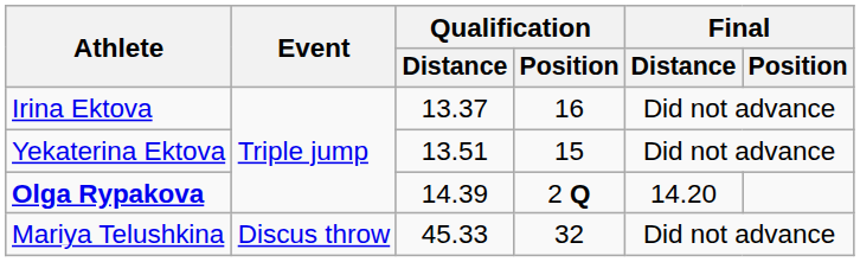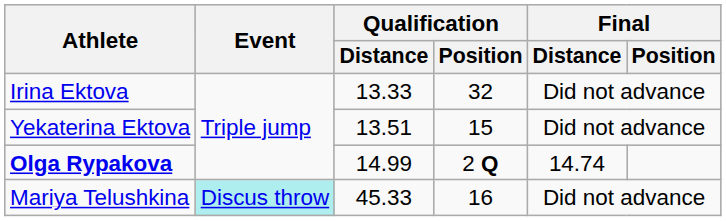Irina Ektova | Qualification / Distance: 13.37 -> 13.33
Irina Ektova | Qualification / Position: 16 -> 32
Olga Rypakova | Qualification / Distance: 14.39 -> 14.99
Olga Rypakova | Final / Distance: 14.20 -> 14.74
Mariya Telushkina | Event: no background -> paleturquoise background
Mariya Telushkina | Qualification / Position: 32 -> 16
